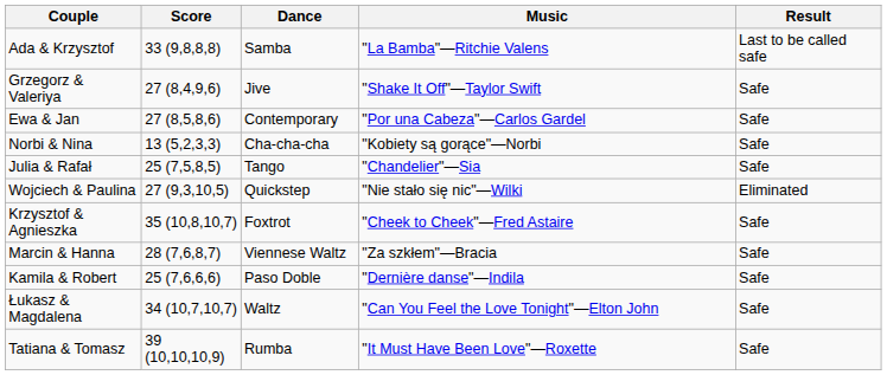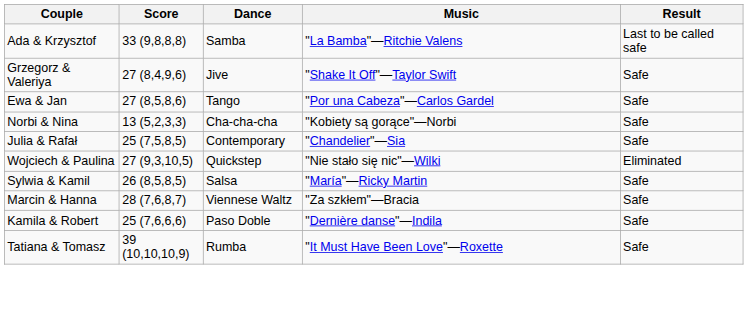Ewa & Jan | Dance: Contemporary -> Tango
Julia & Rafał | Dance: Tango -> Contemporary
- row: Krzysztof & Agnieszka | 35 (10,8,10,7) | Foxtrot | "Cheek to Cheek"—Fred Astaire | Safe
+ row: Sylwia & Kamil | 26 (8,5,8,5) | Salsa | "María"—Ricky Martin | Safe
- row: Łukasz & Magdalena | 34 (10,7,10,7) | Waltz | "Can You Feel the Love Tonight"—Elton John | Safe
